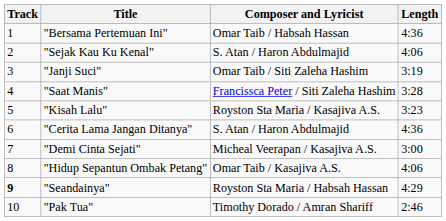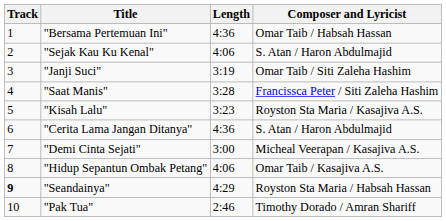columns swapped: Composer and Lyricist <-> Length
